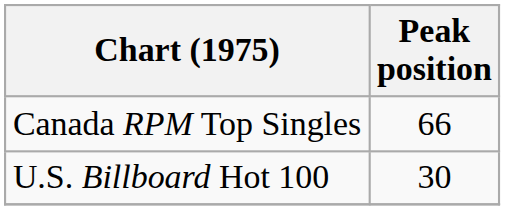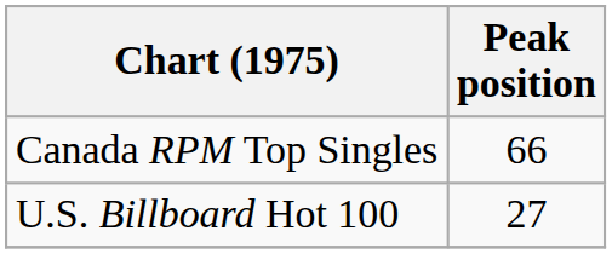U.S. Billboard Hot 100 | Peak position: 30 -> 27
